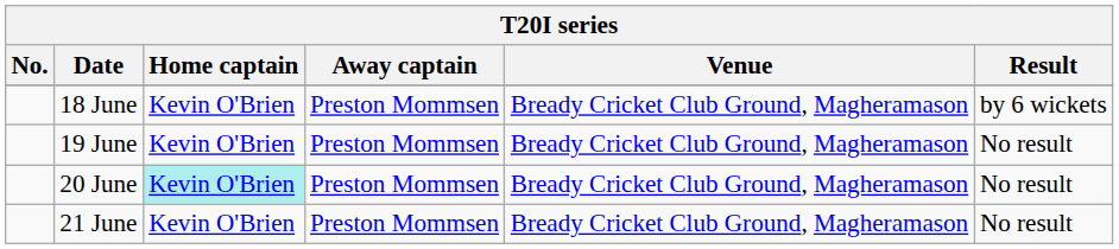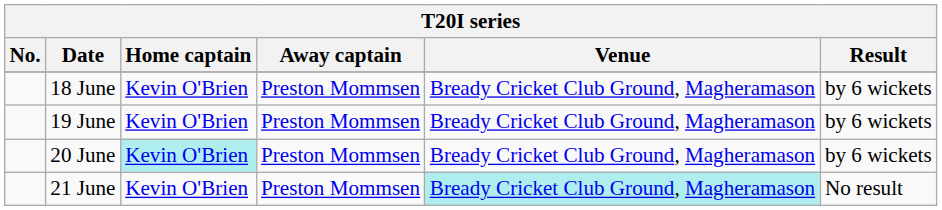19 June | Result: No result -> by 6 wickets
20 June | Result: No result -> by 6 wickets
21 June | Venue: no background -> paleturquoise background
